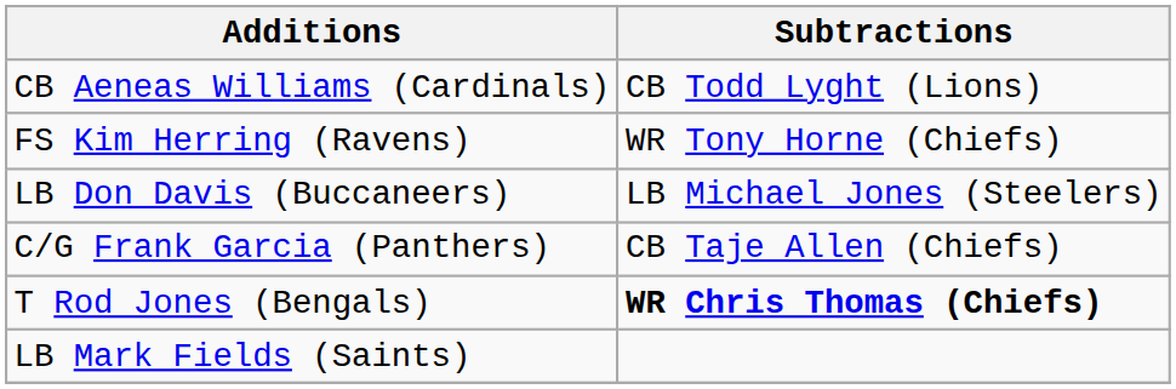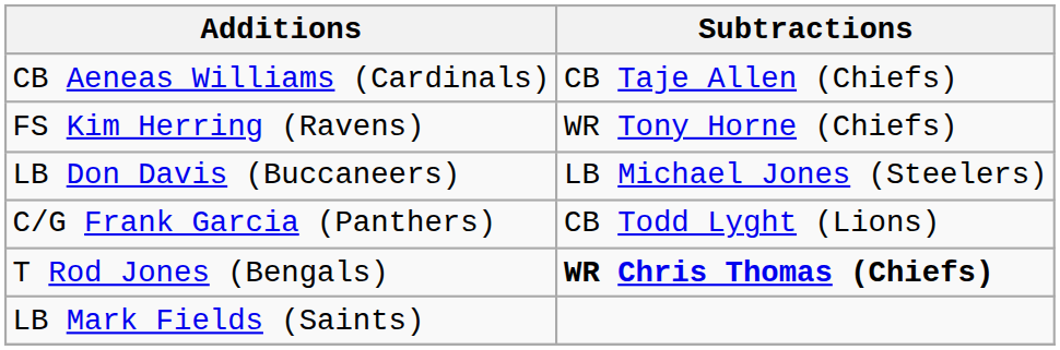CB Aeneas Williams (Cardinals) | Subtractions: CB Todd Lyght (Lions) -> CB Taje Allen (Chiefs)
C/G Frank Garcia (Panthers) | Subtractions: CB Taje Allen (Chiefs) -> CB Todd Lyght (Lions)
